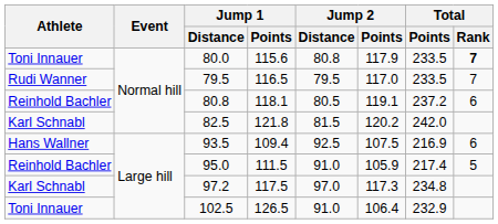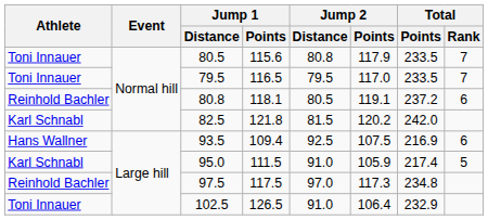115.6 | Jump 1 / Distance: 80.0 -> 80.5
115.6 | Total / Rank: bold -> normal
116.5 | Athlete: Rudi Wanner -> Toni Innauer
111.5 | Athlete: Reinhold Bachler -> Karl Schnabl
117.5 | Athlete: Karl Schnabl -> Reinhold Bachler
117.5 | Jump 1 / Distance: 97.2 -> 97.5
